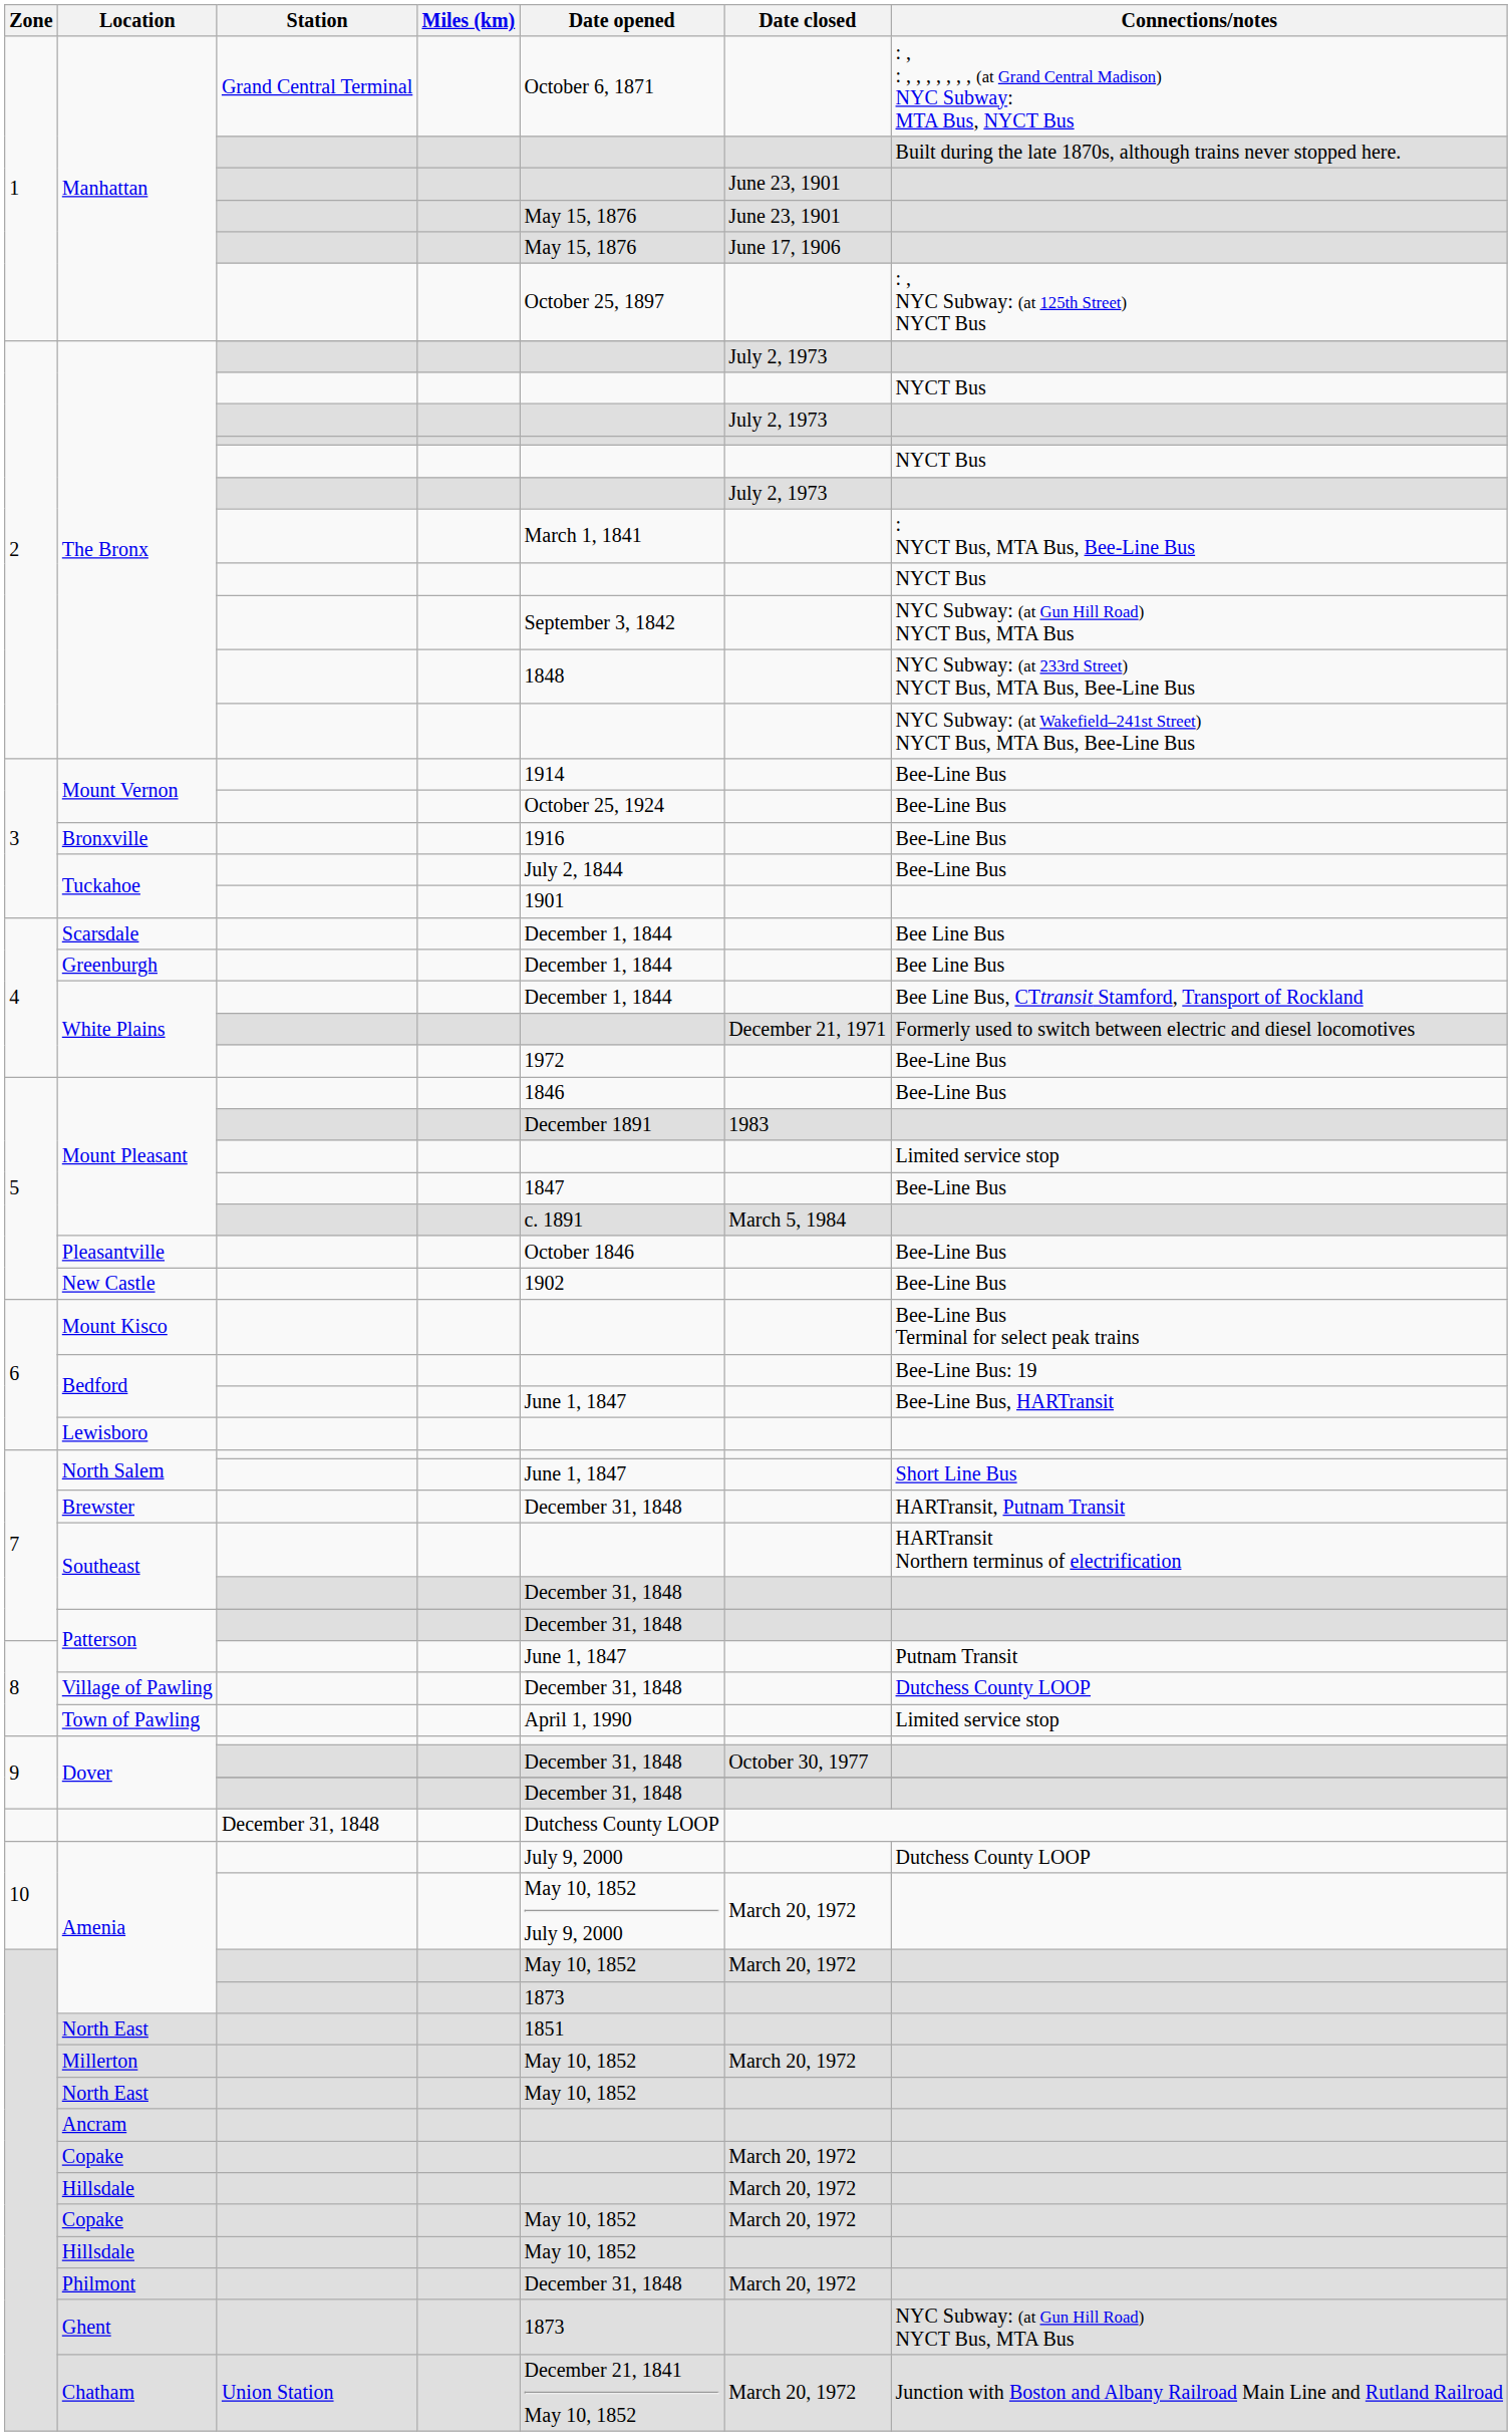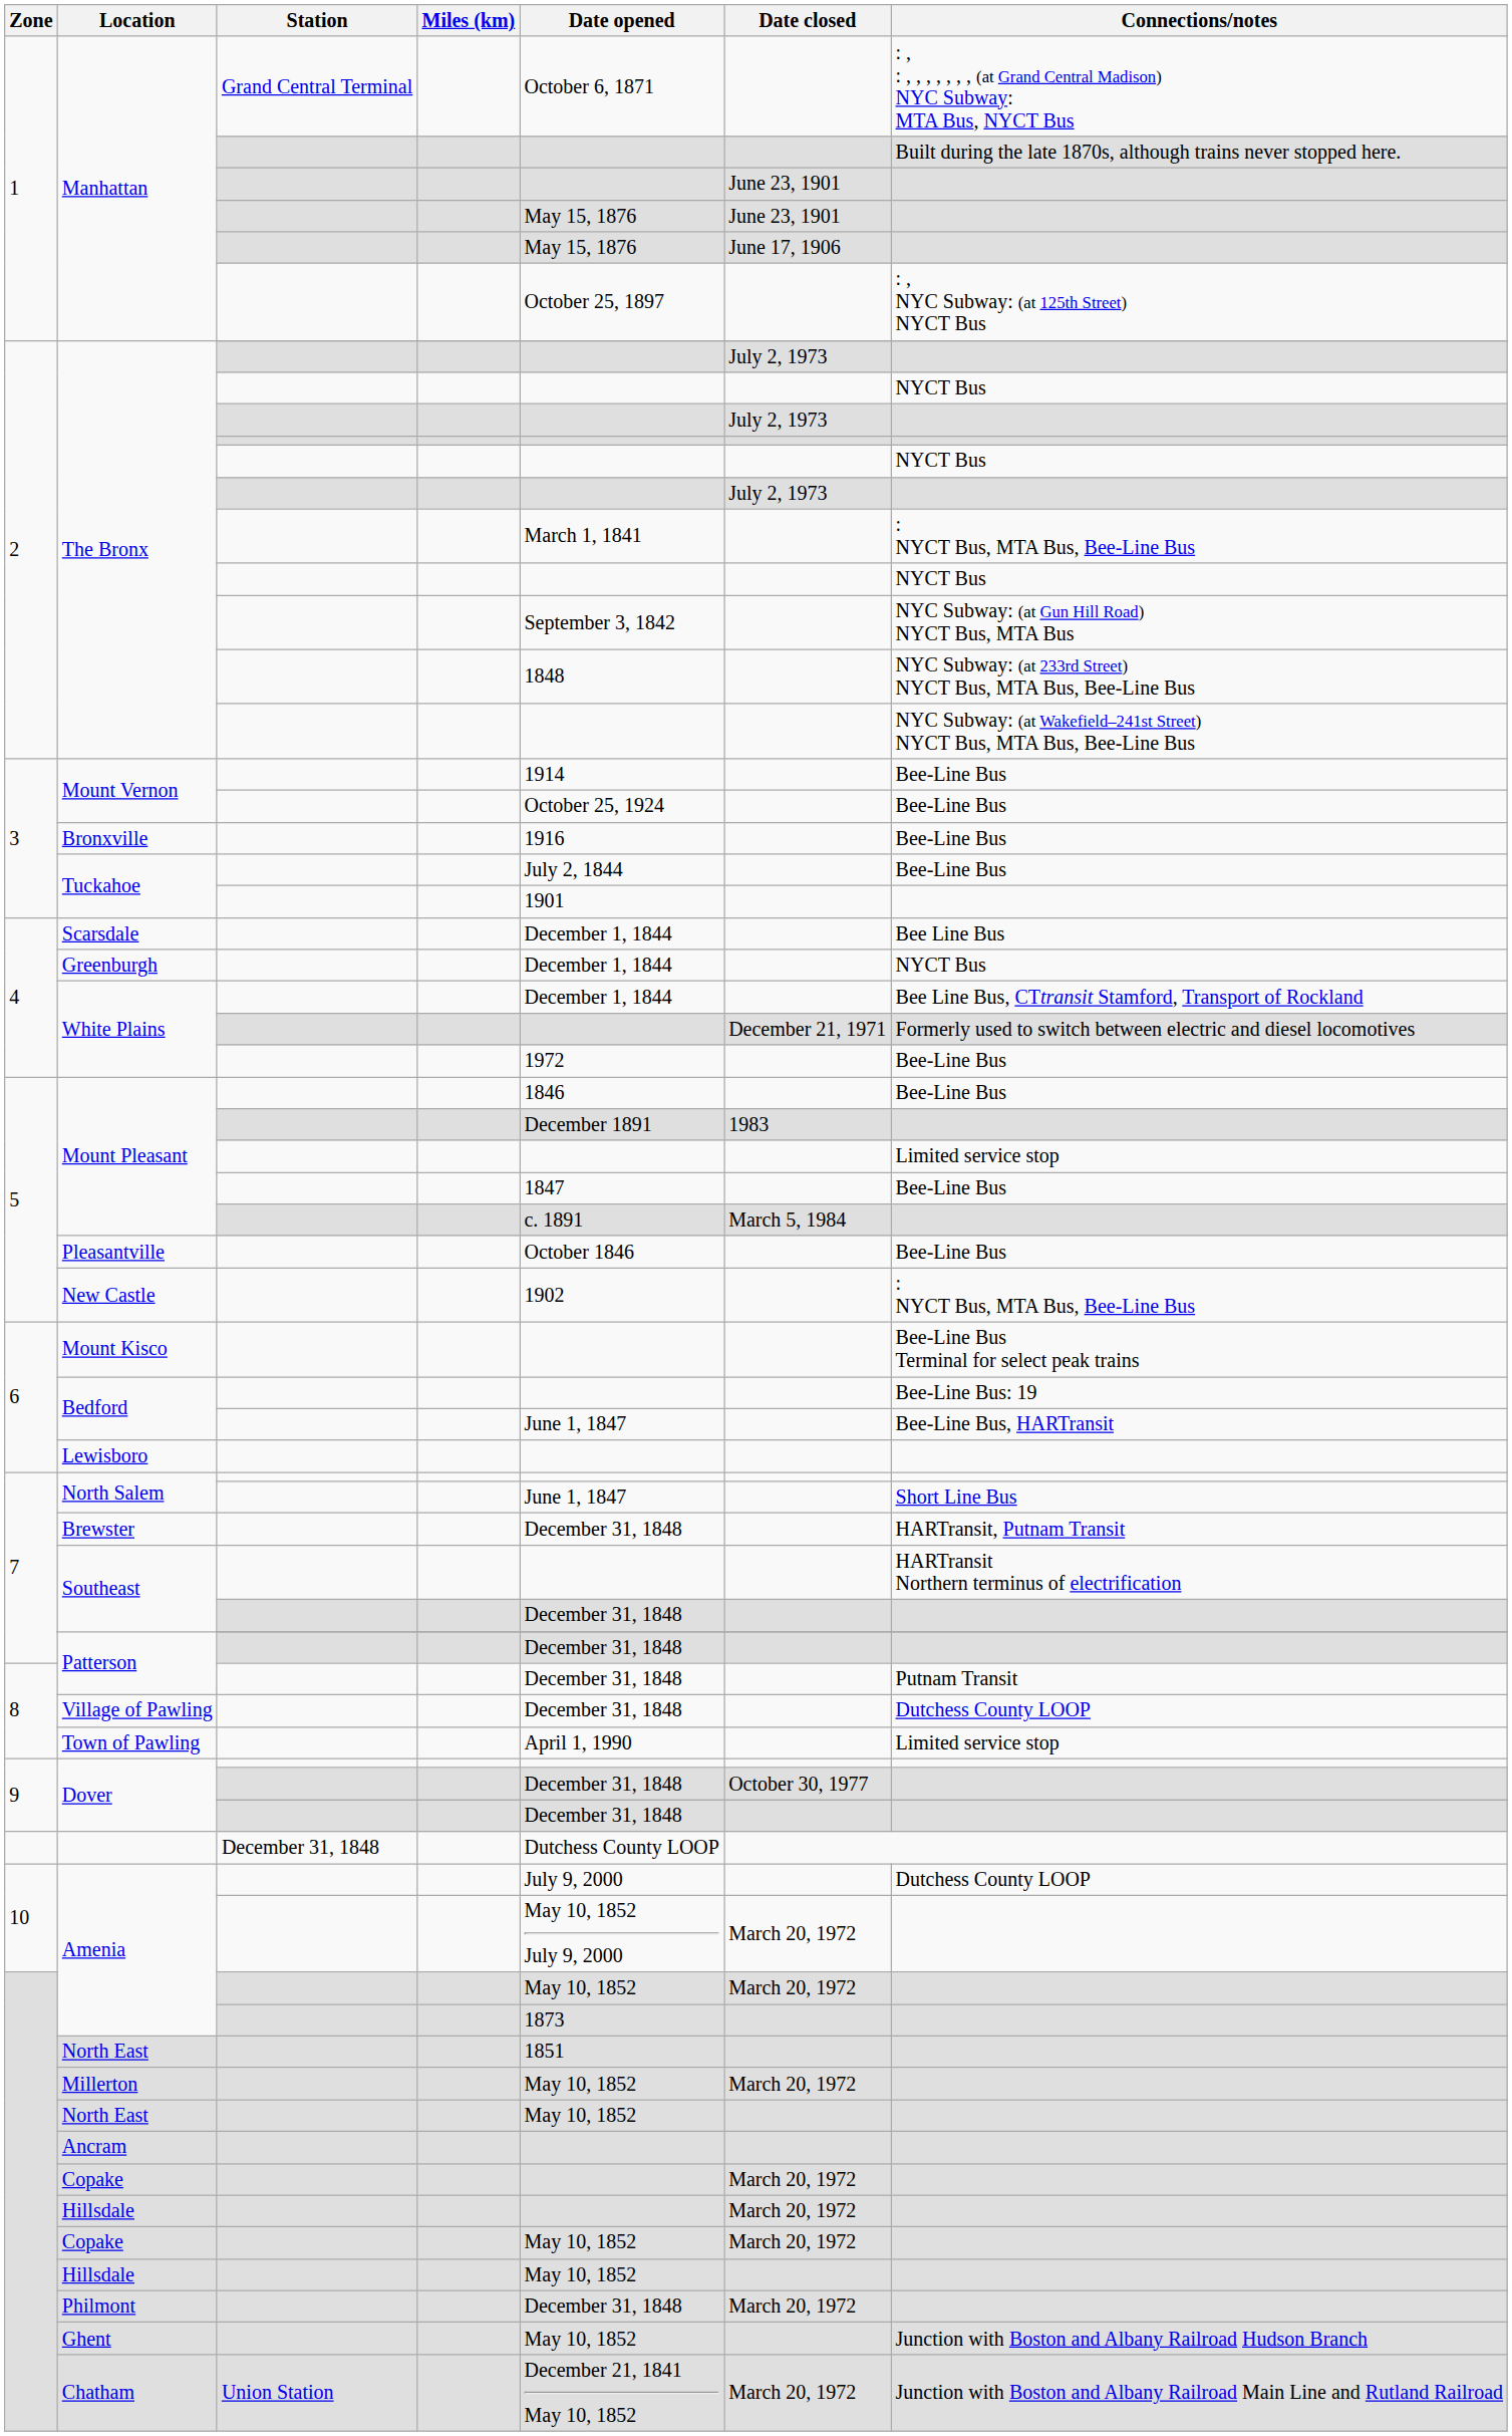Greenburgh | Connections/notes: Bee Line Bus -> NYCT Bus
New Castle | Connections/notes: Bee-Line Bus -> : NYCT Bus, MTA Bus, Bee-Line Bus
8 / Patterson | Date opened: June 1, 1847 -> December 31, 1848
Ghent | Date opened: 1873 -> May 10, 1852
Ghent | Connections/notes: NYC Subway: (at Gun Hill Road) NYCT Bus, MTA Bus -> Junction with Boston and Albany Railroad Hudson Branch
